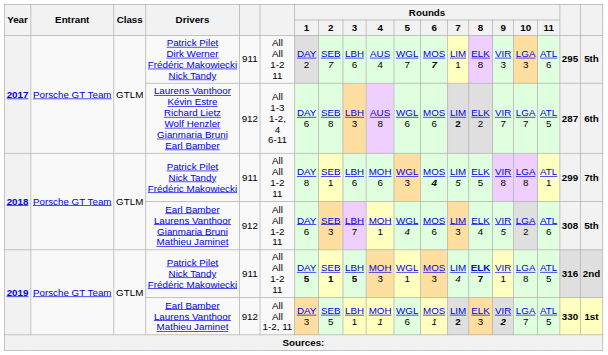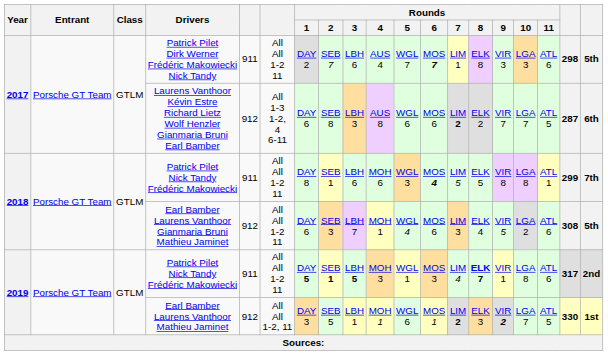Patrick Pilet Dirk Werner Frédéric Makowiecki Nick Tandy | column 18: 295 -> 298
2019 / Patrick Pilet Nick Tandy Frédéric Makowiecki | Rounds / 11: ATL 5 -> ATL 6
2019 / Patrick Pilet Nick Tandy Frédéric Makowiecki | column 18: 316 -> 317
